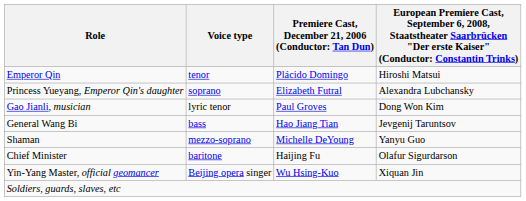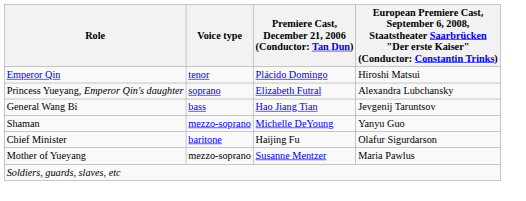- row: Gao Jianli, musician | lyric tenor | Paul Groves | Dong Won Kim
- row: Yin-Yang Master, official geomancer | Beijing opera singer | Wu Hsing-Kuo | Xiquan Jin
+ row: Mother of Yueyang | mezzo-soprano | Susanne Mentzer | Maria Pawlus
